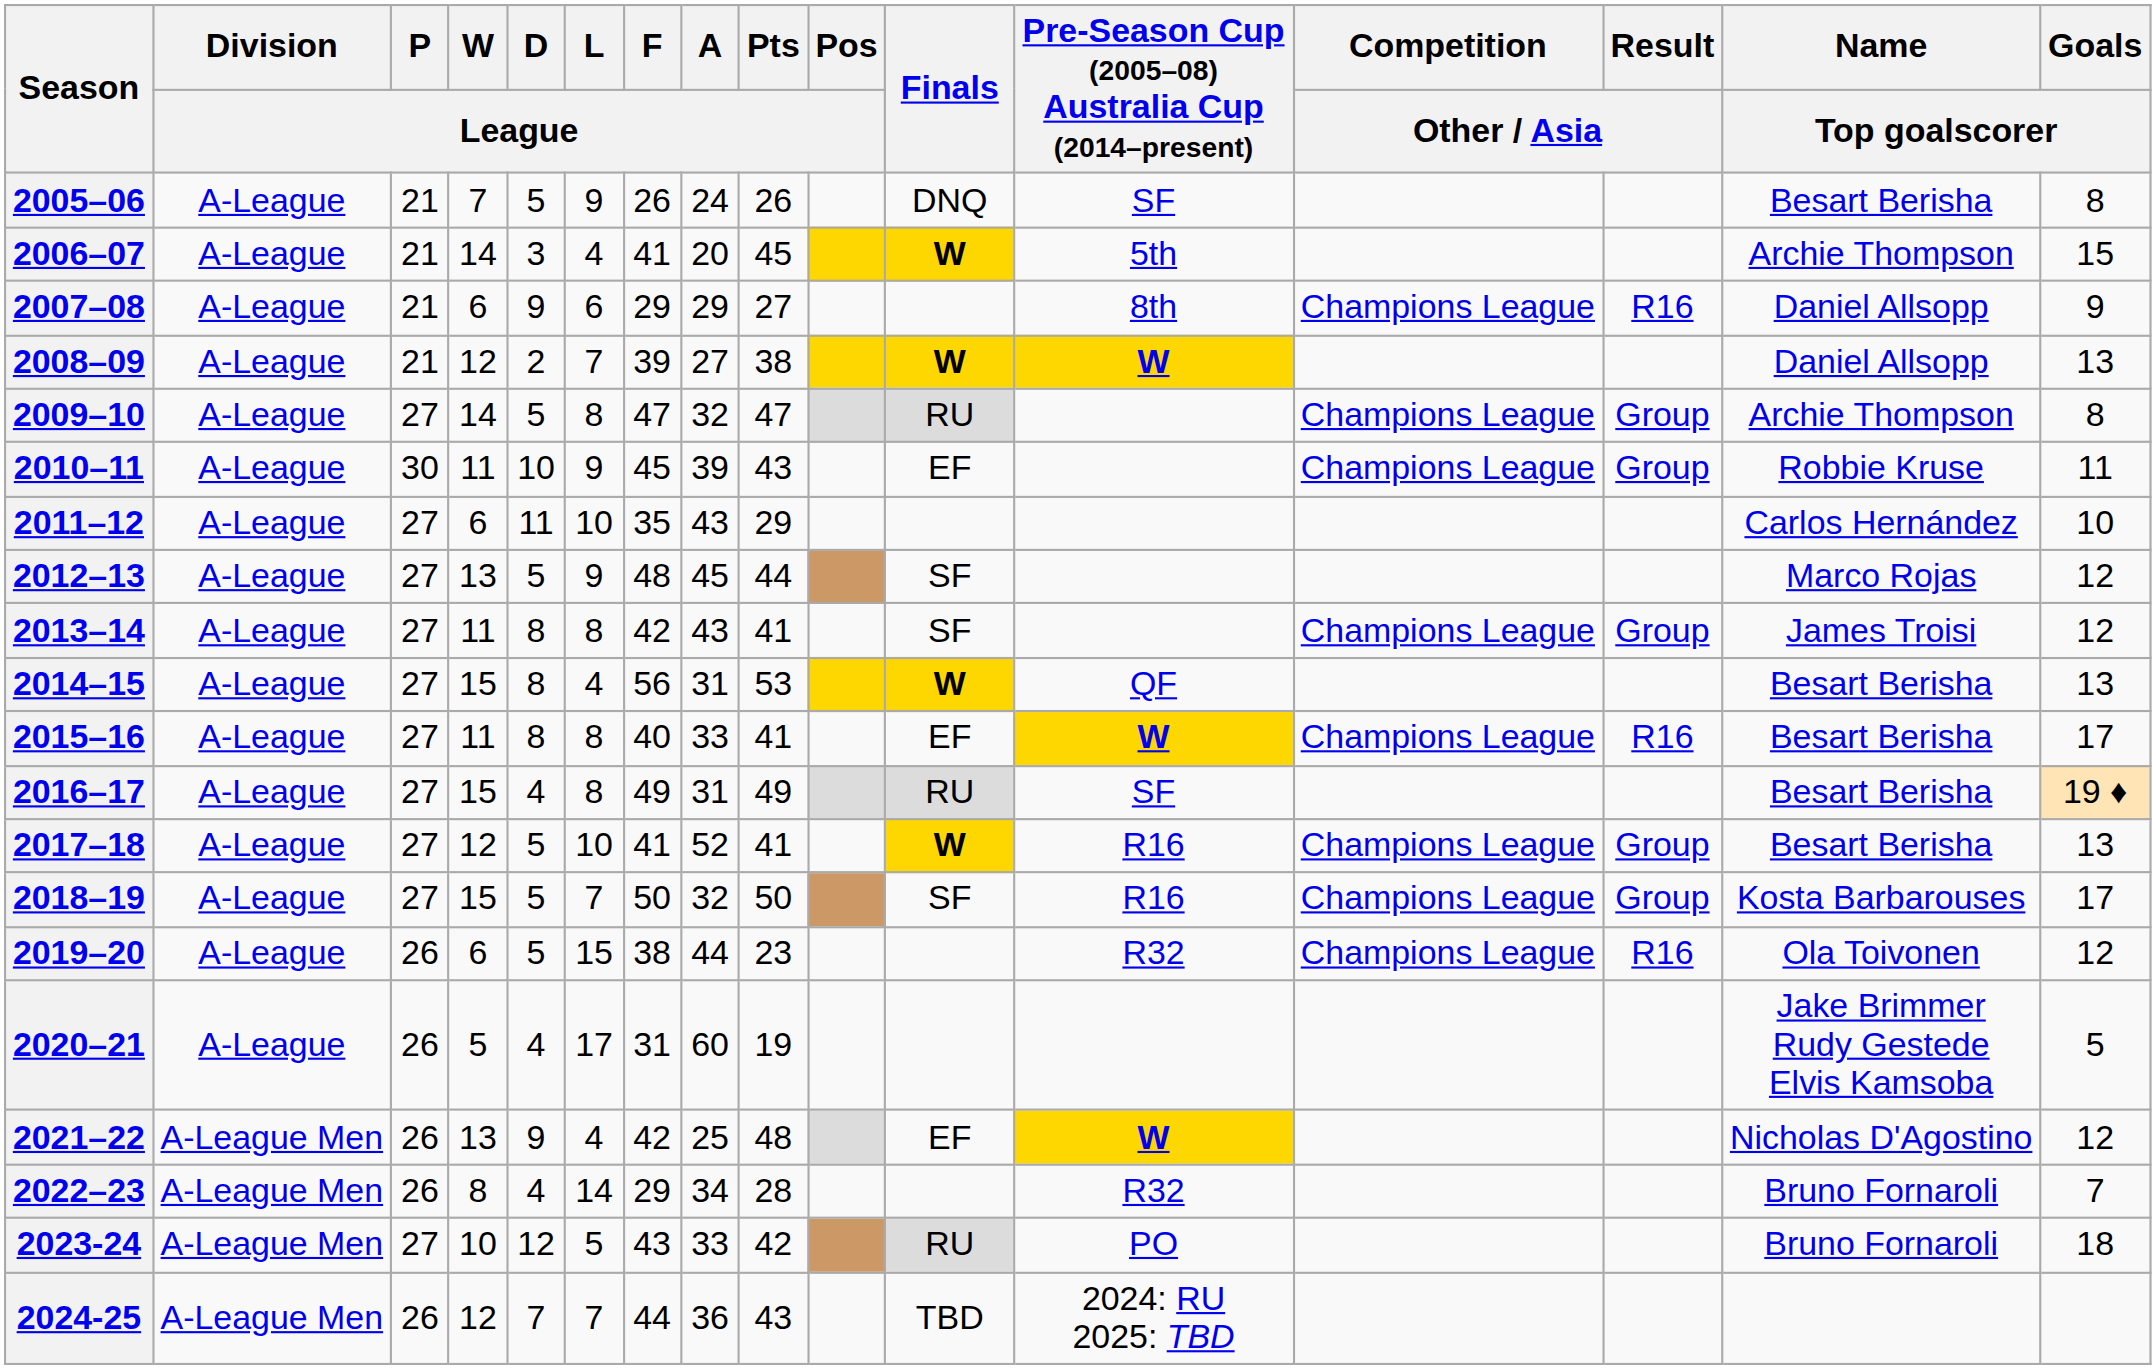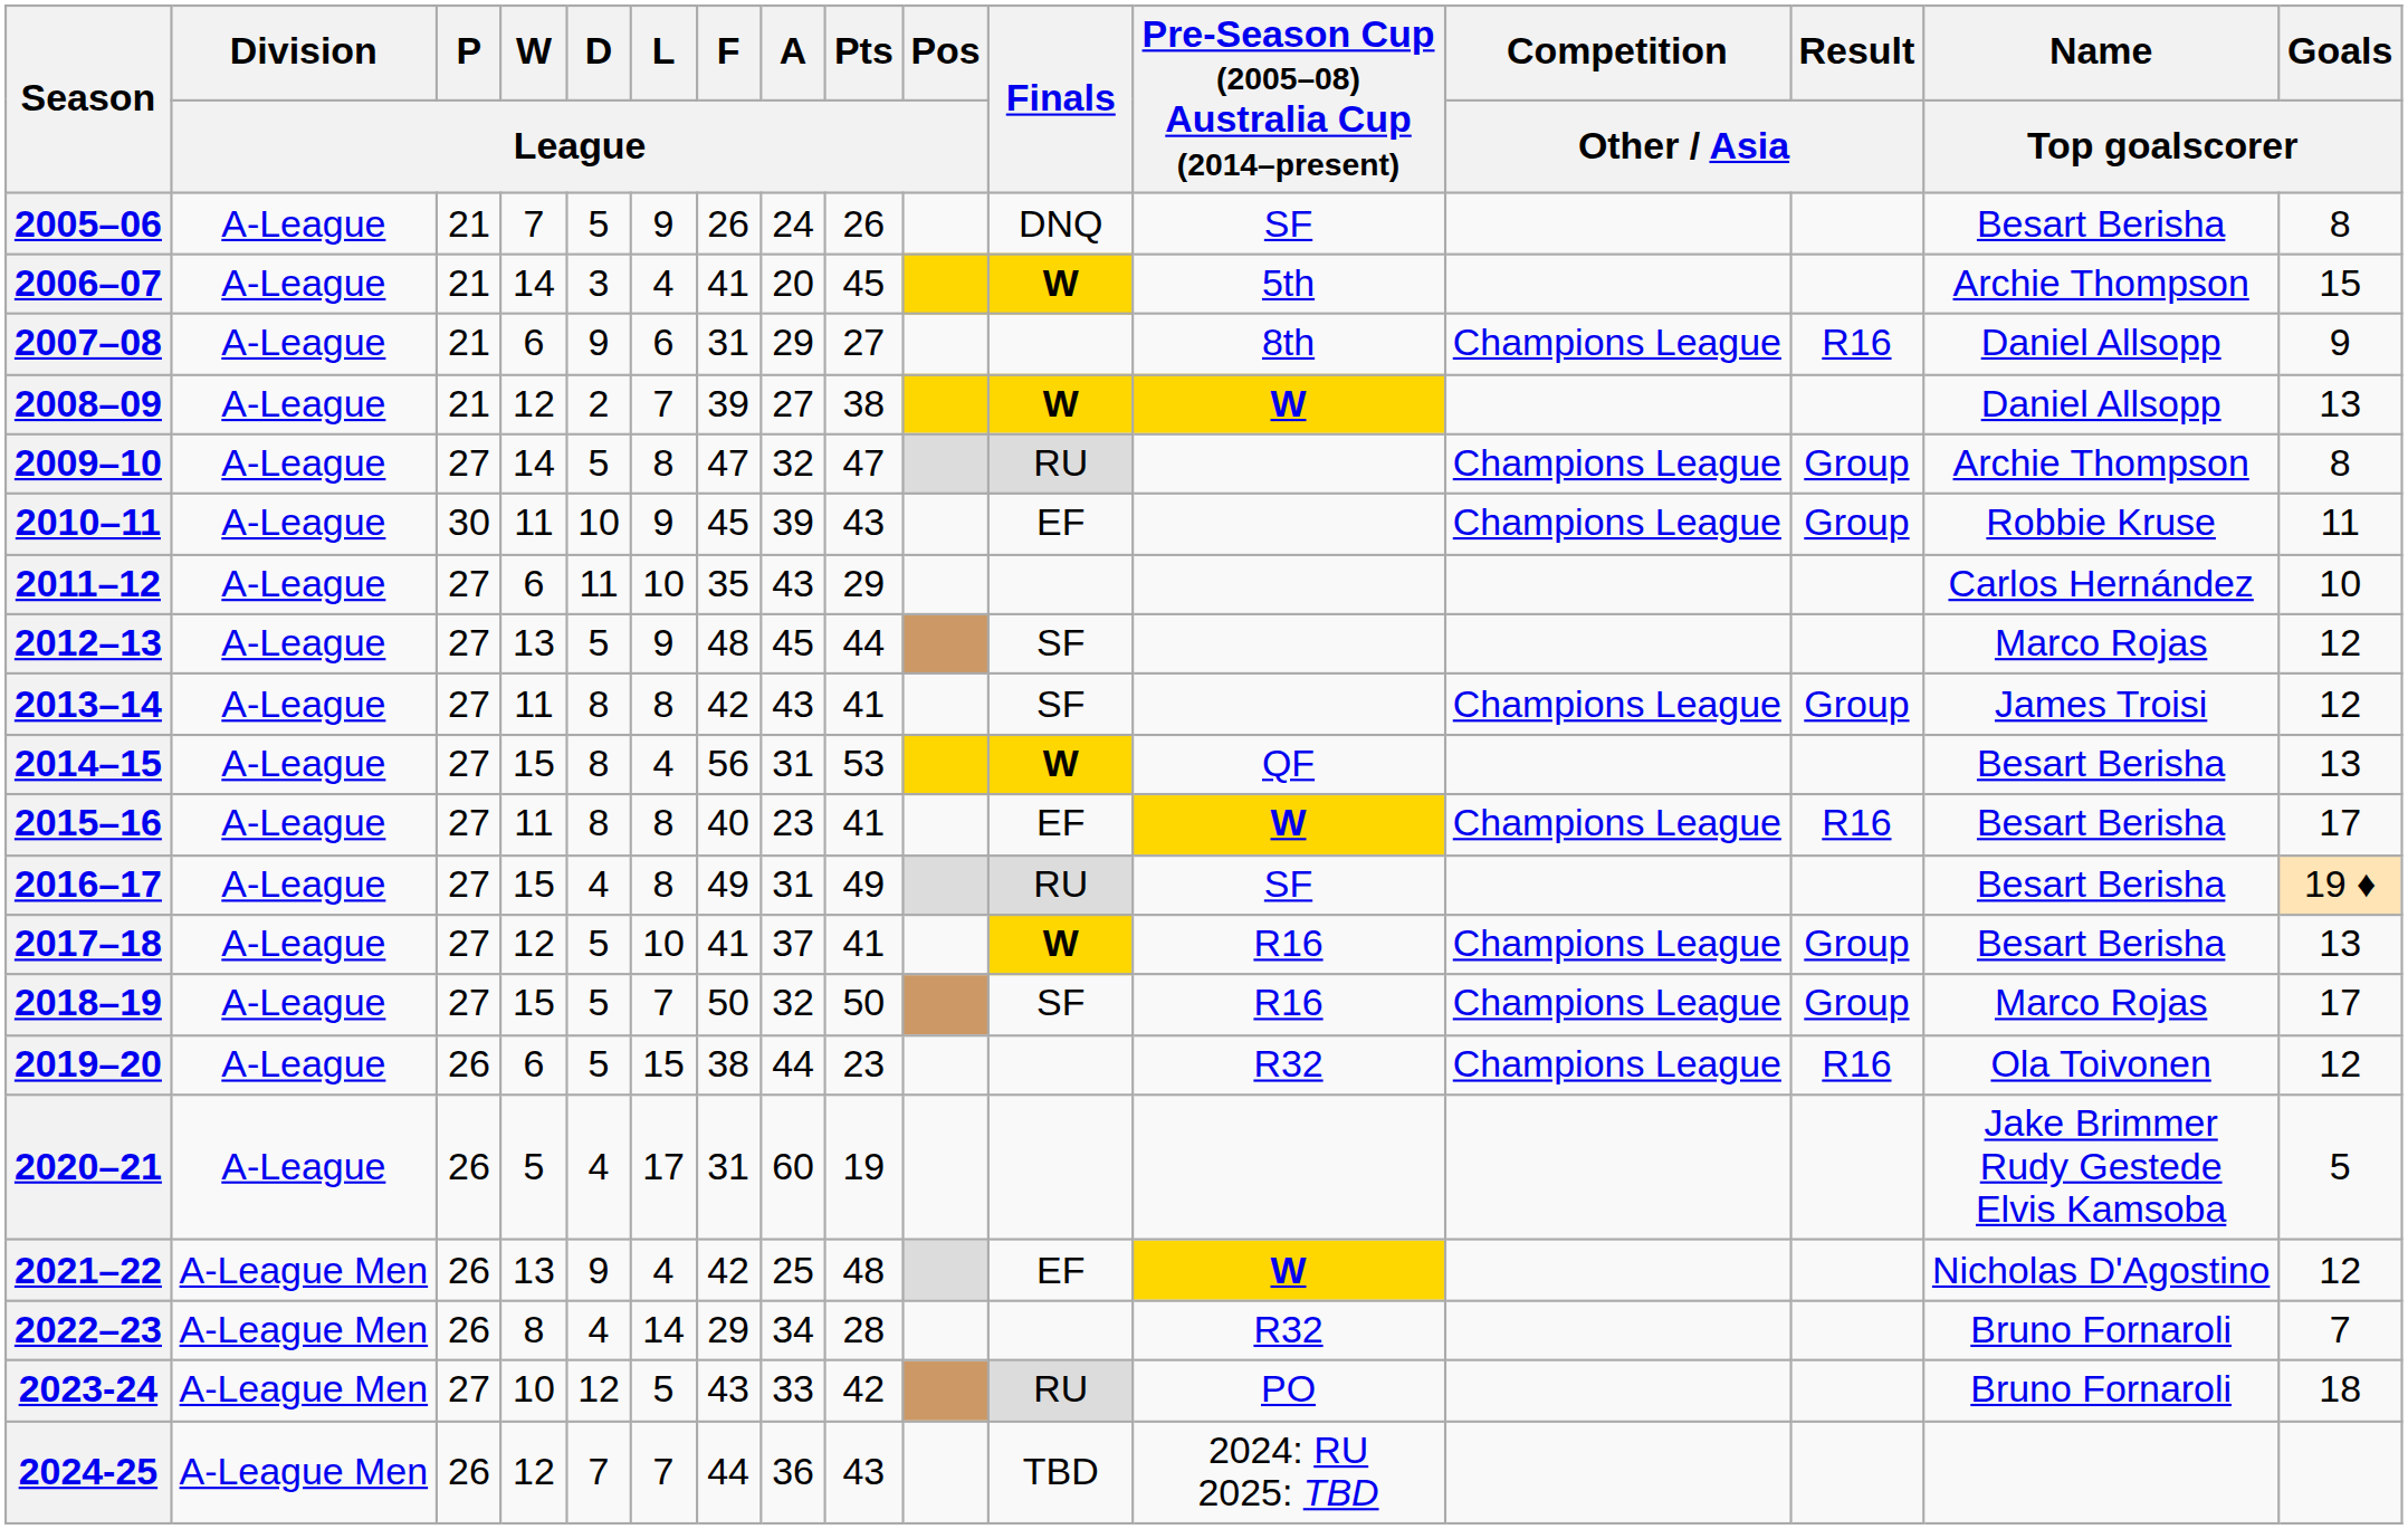2007–08 | F / League: 29 -> 31
2015–16 | A / League: 33 -> 23
2017–18 | A / League: 52 -> 37
2018–19 | Name / Top goalscorer: Kosta Barbarouses -> Marco Rojas
